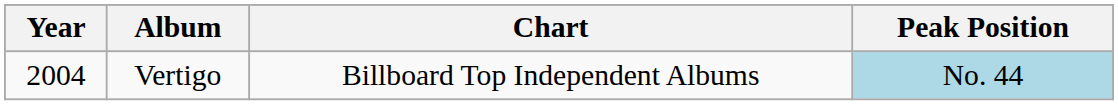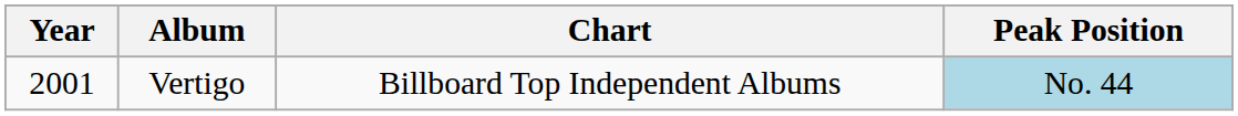Vertigo | Year: 2004 -> 2001
